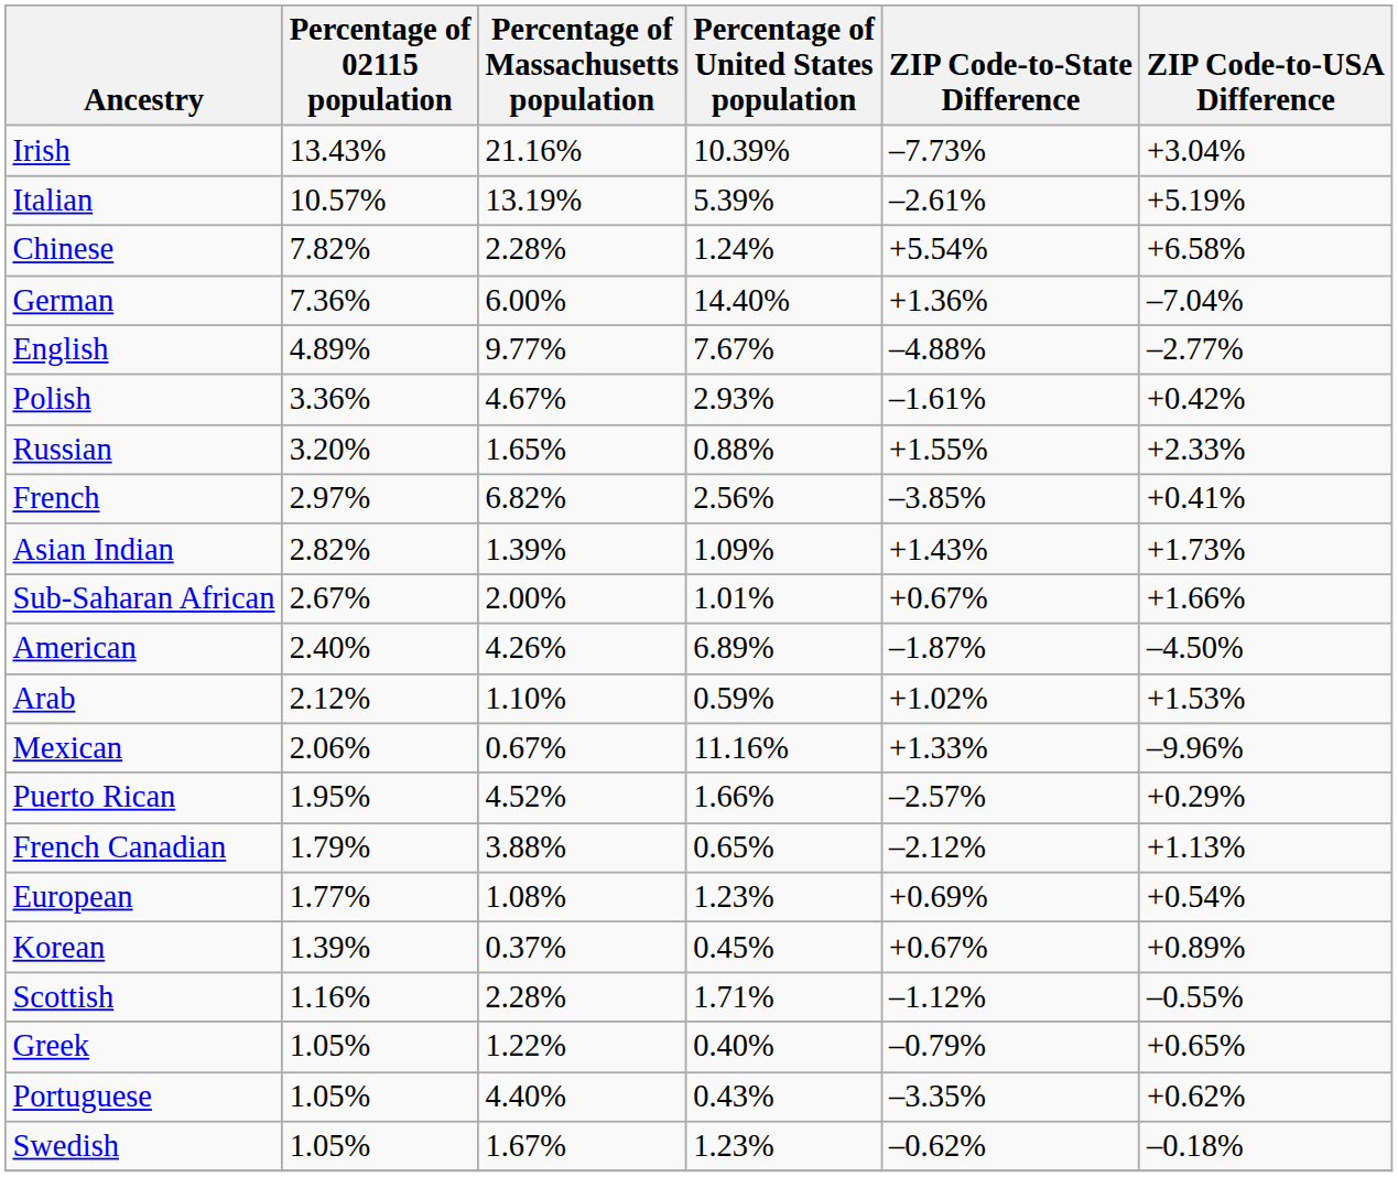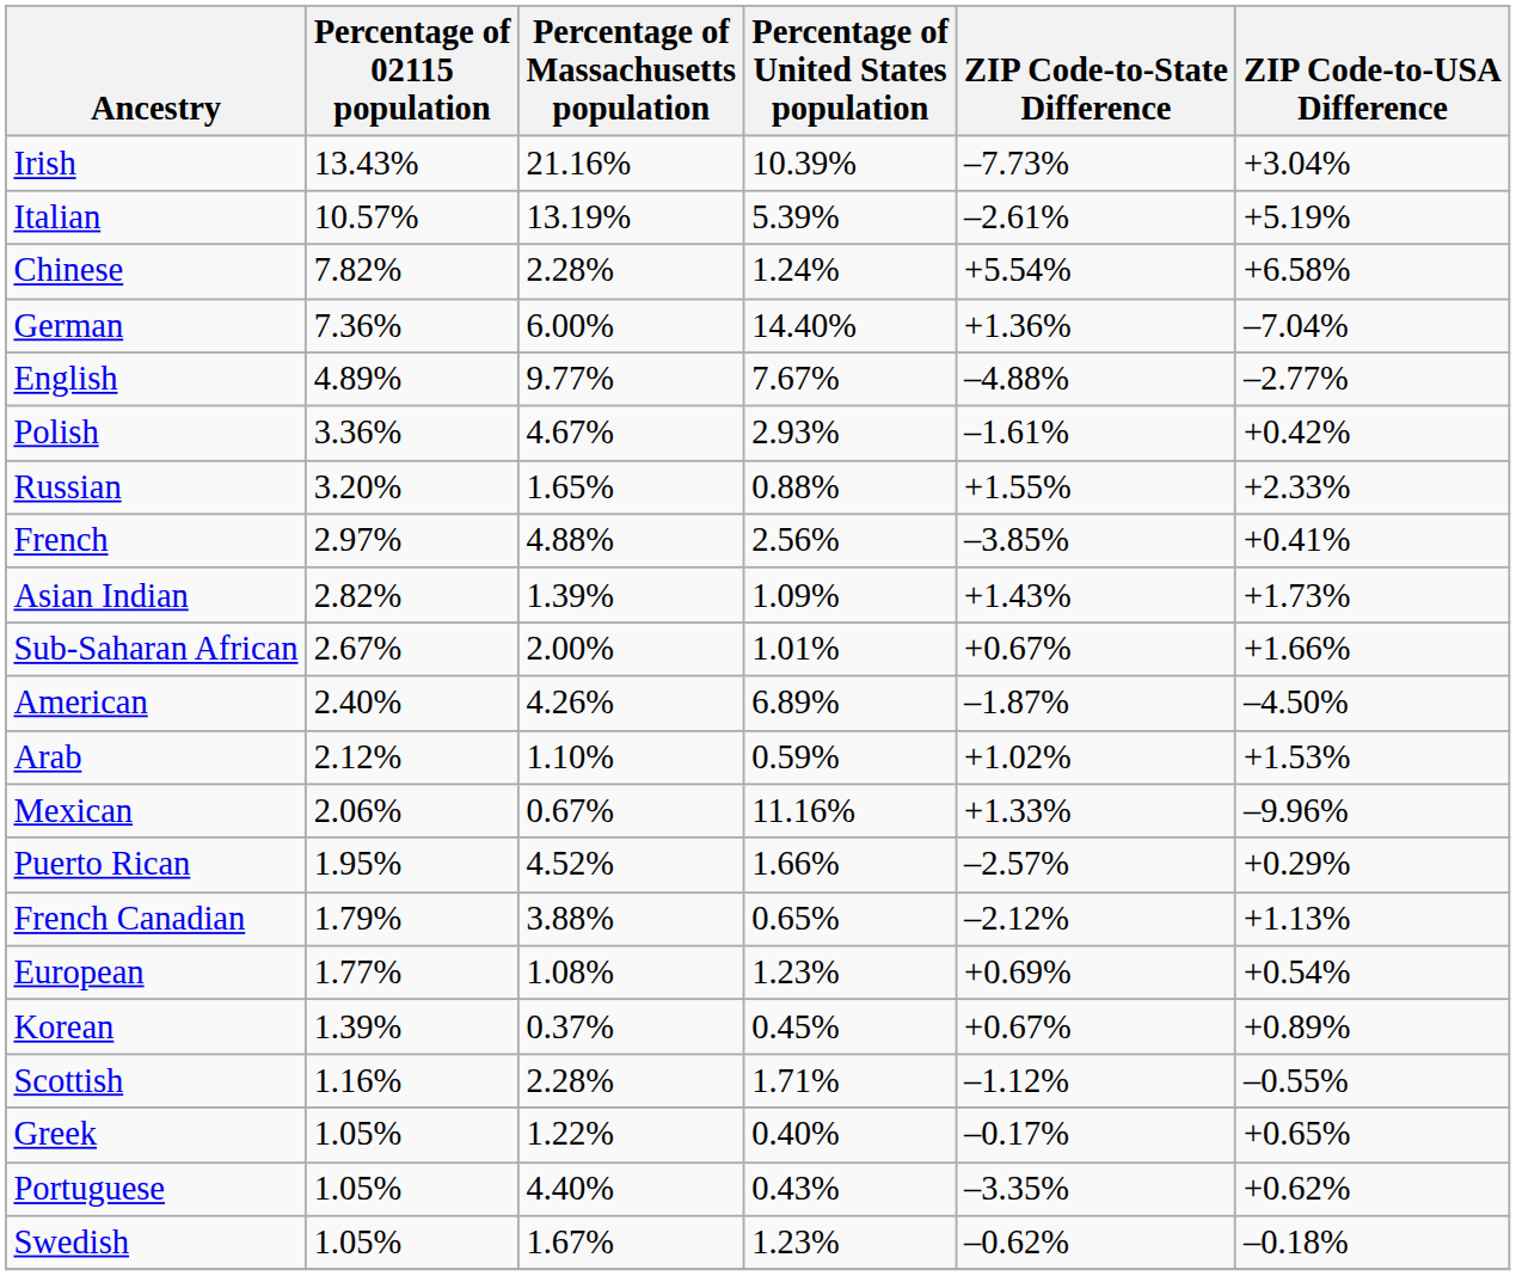French | Percentage of Massachusetts population: 6.82% -> 4.88%
Greek | ZIP Code-to-State Difference: –0.79% -> –0.17%
